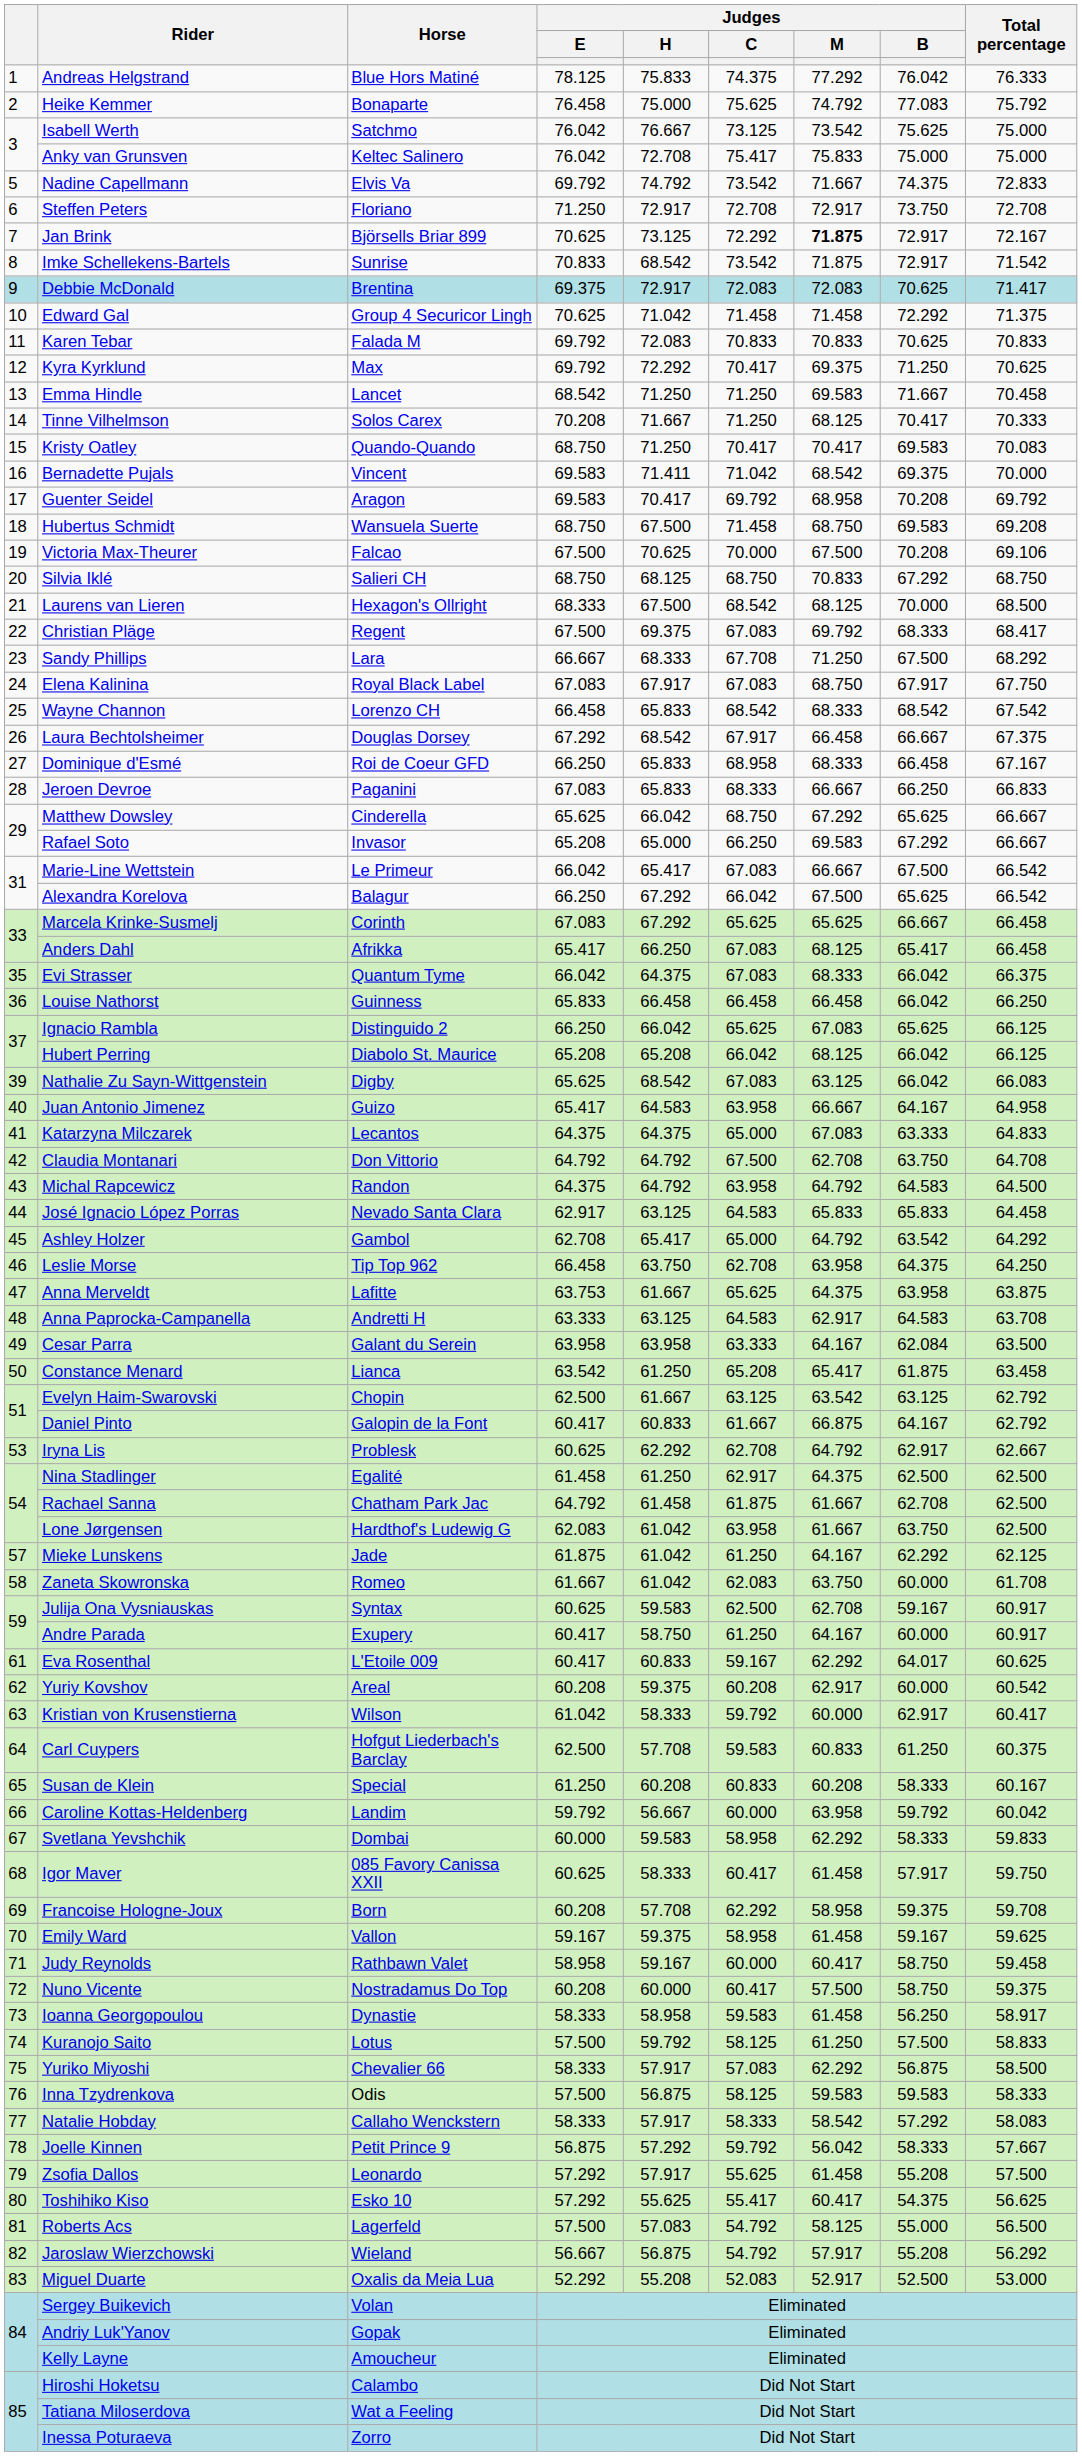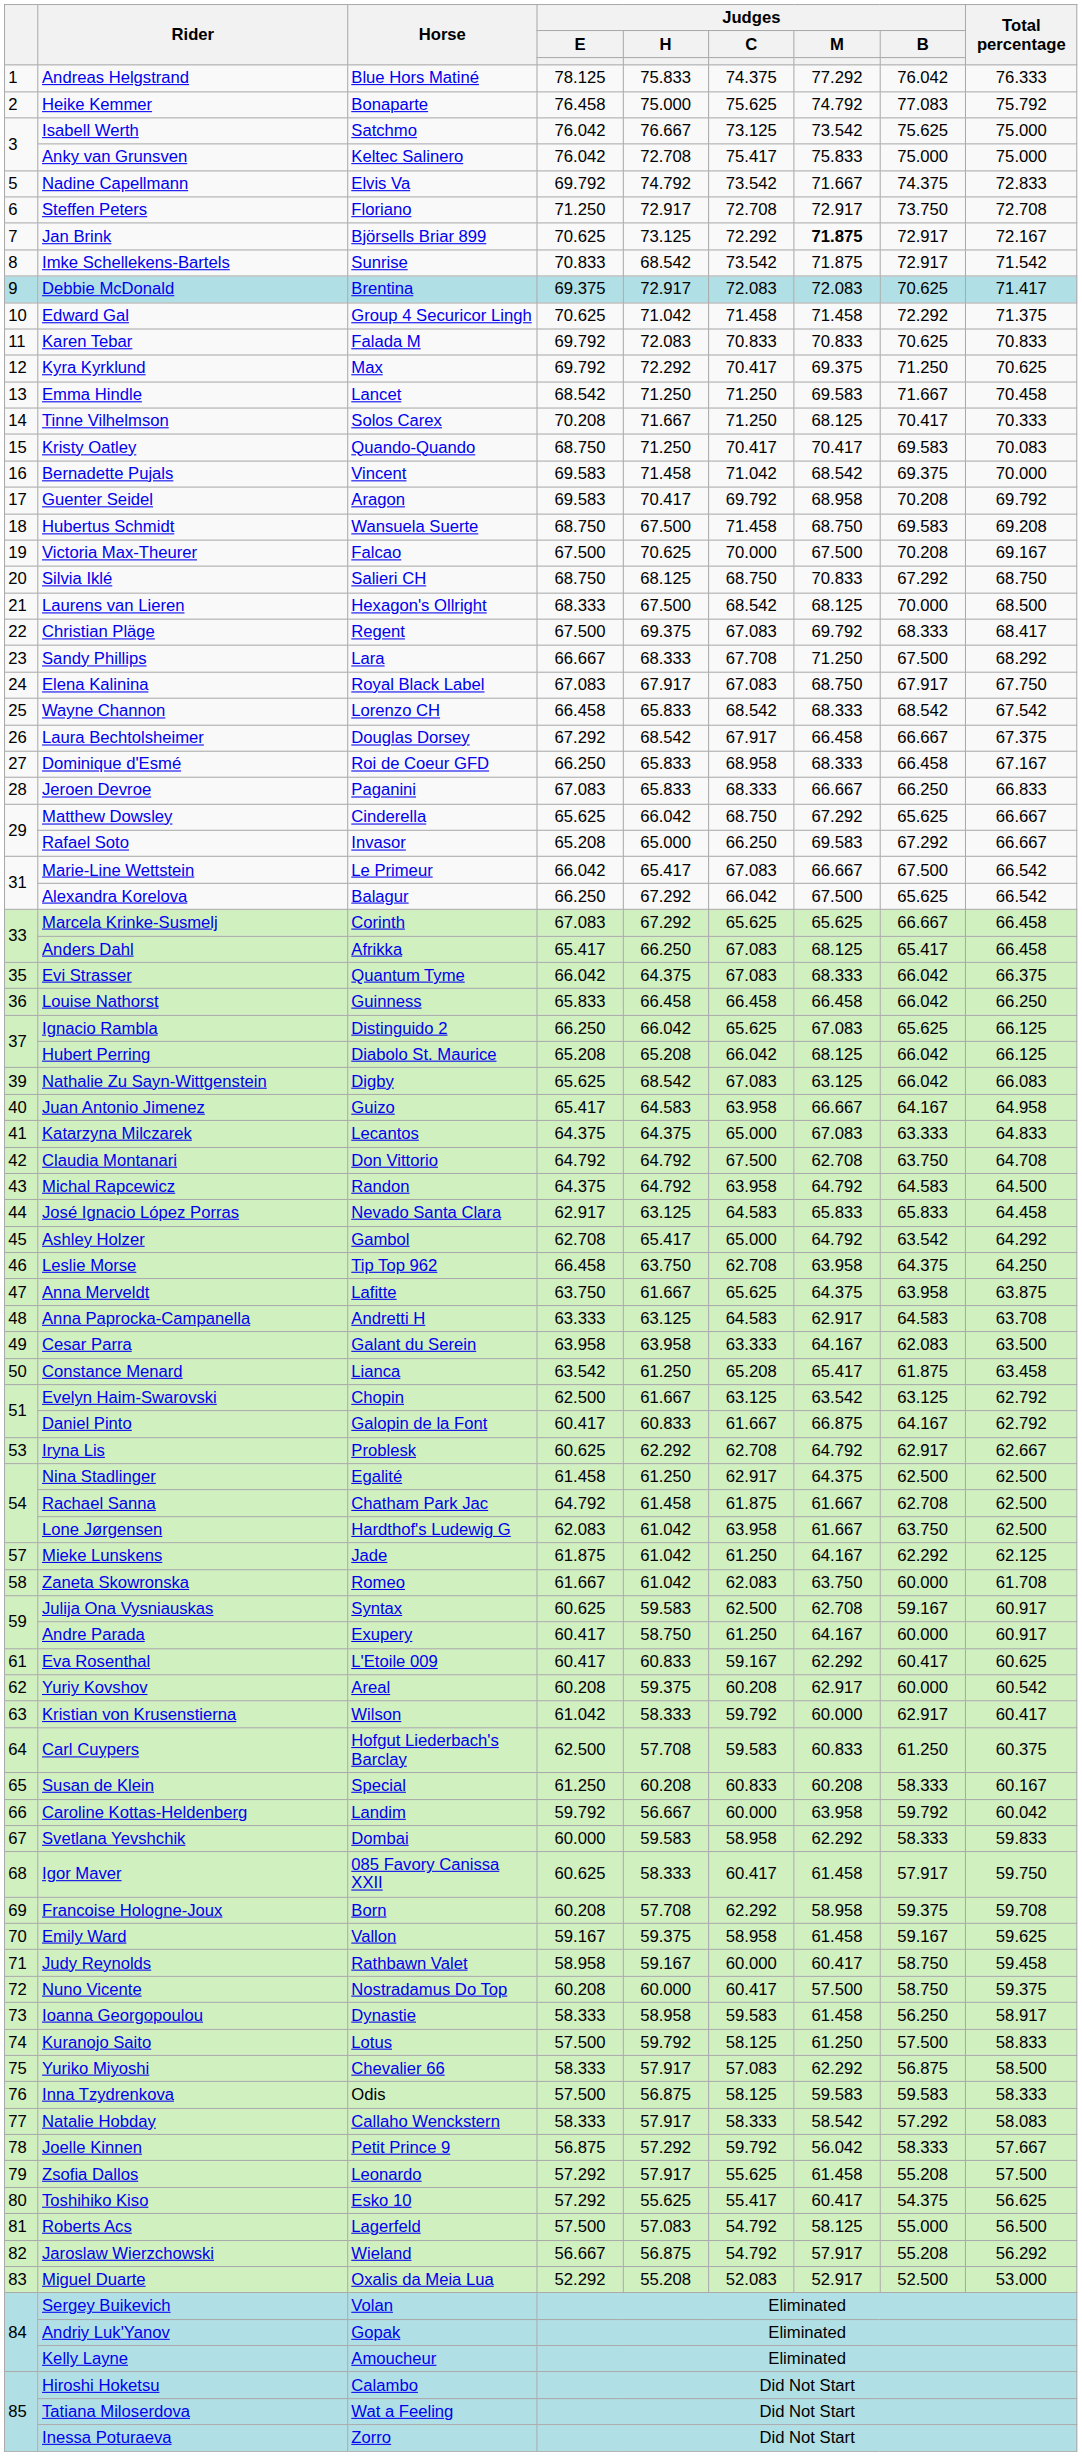Bernadette Pujals | Judges / H: 71.411 -> 71.458
Victoria Max-Theurer | Total percentage: 69.106 -> 69.167
Anna Merveldt | Judges / E: 63.753 -> 63.750
Cesar Parra | Judges / B: 62.084 -> 62.083
Eva Rosenthal | Judges / B: 64.017 -> 60.417
